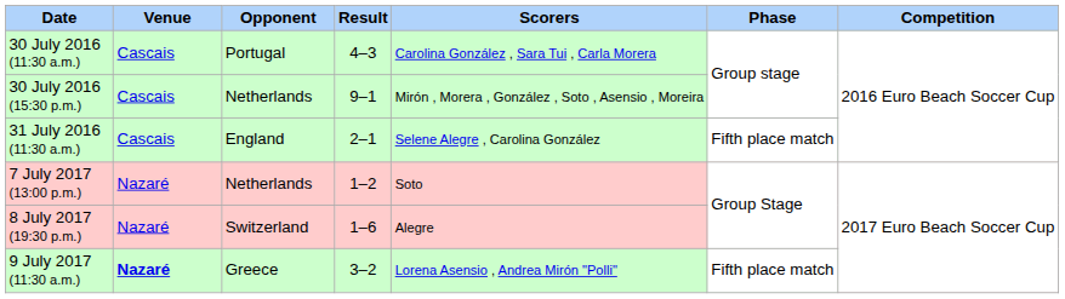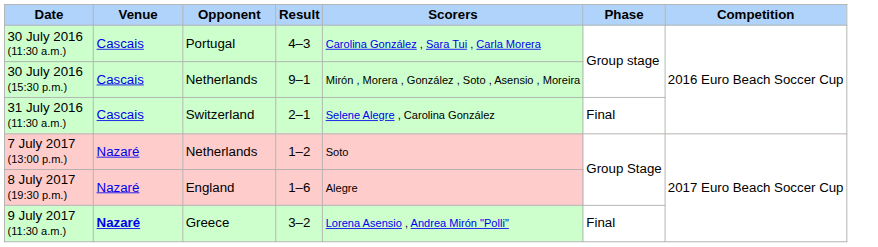31 July 2016 (11:30 a.m.) | Opponent: England -> Switzerland
31 July 2016 (11:30 a.m.) | Phase: Fifth place match -> Final
8 July 2017 (19:30 p.m.) | Opponent: Switzerland -> England
9 July 2017 (11:30 a.m.) | Phase: Fifth place match -> Final
